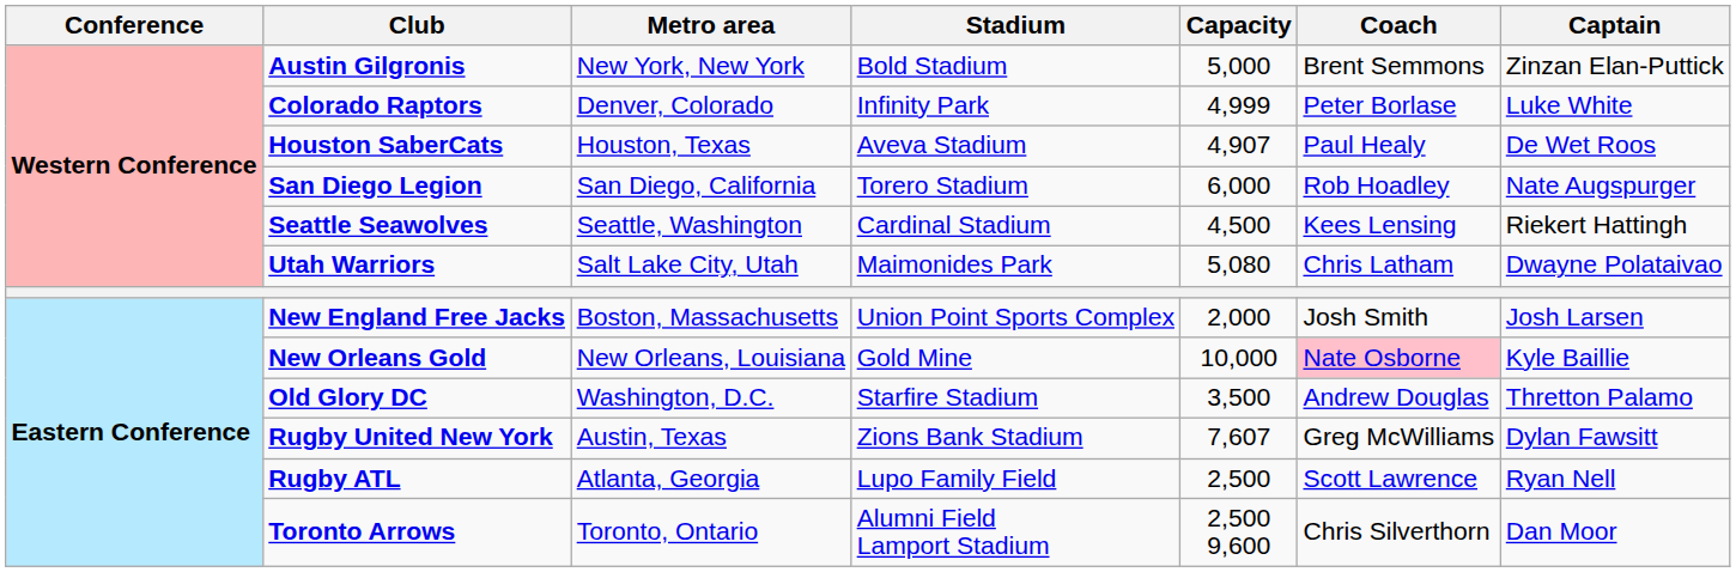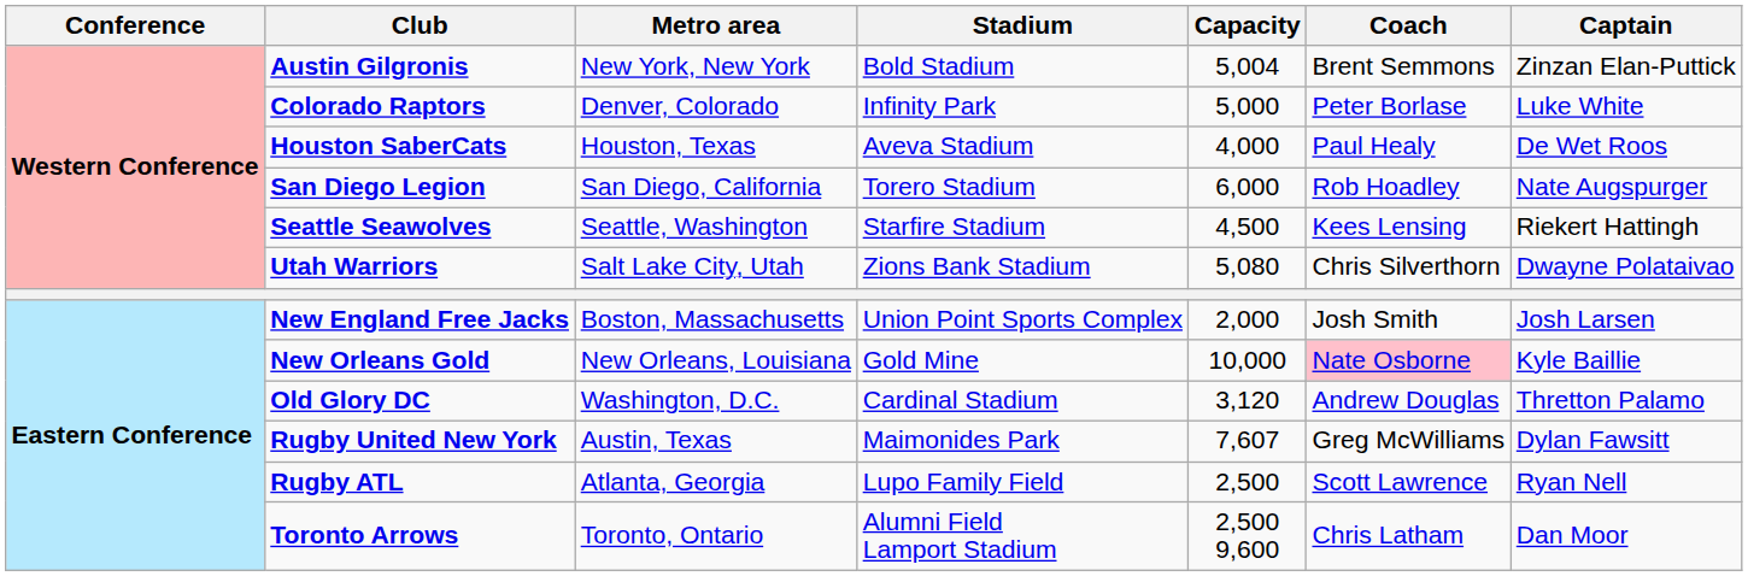Austin Gilgronis | Capacity: 5,000 -> 5,004
Colorado Raptors | Capacity: 4,999 -> 5,000
Houston SaberCats | Capacity: 4,907 -> 4,000
Seattle Seawolves | Stadium: Cardinal Stadium -> Starfire Stadium
Utah Warriors | Stadium: Maimonides Park -> Zions Bank Stadium
Utah Warriors | Coach: Chris Latham -> Chris Silverthorn
Old Glory DC | Stadium: Starfire Stadium -> Cardinal Stadium
Old Glory DC | Capacity: 3,500 -> 3,120
Rugby United New York | Stadium: Zions Bank Stadium -> Maimonides Park
Toronto Arrows | Coach: Chris Silverthorn -> Chris Latham
